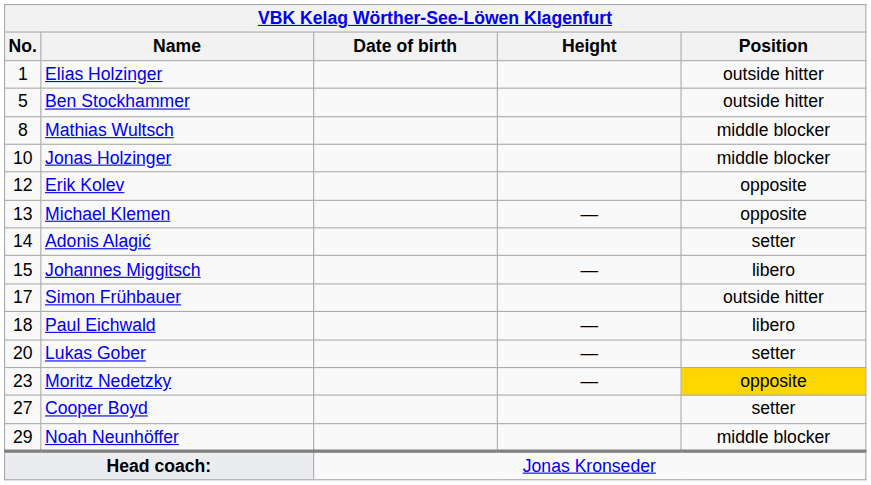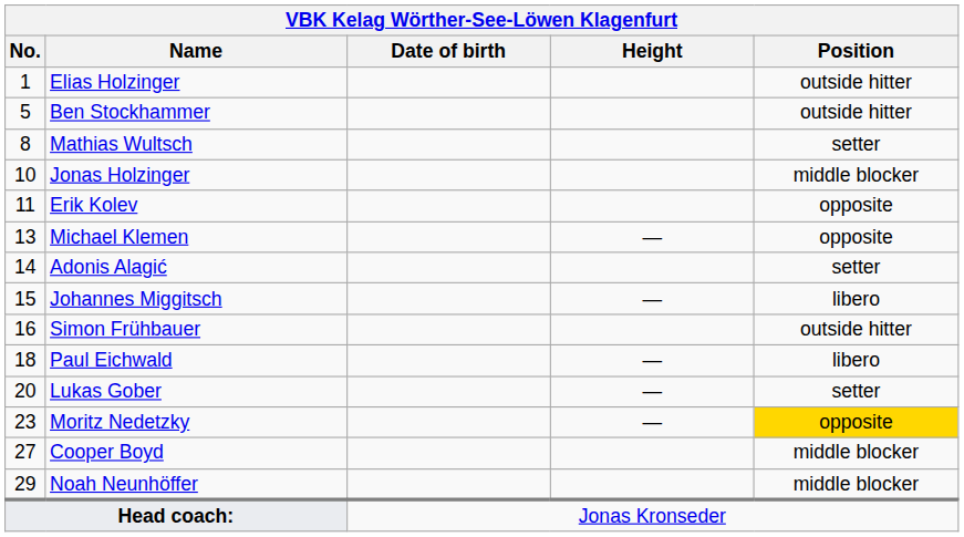Mathias Wultsch | Position: middle blocker -> setter
Erik Kolev | No.: 12 -> 11
Simon Frühbauer | No.: 17 -> 16
Cooper Boyd | Position: setter -> middle blocker
